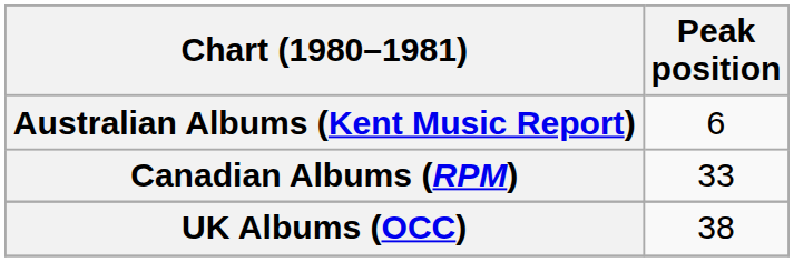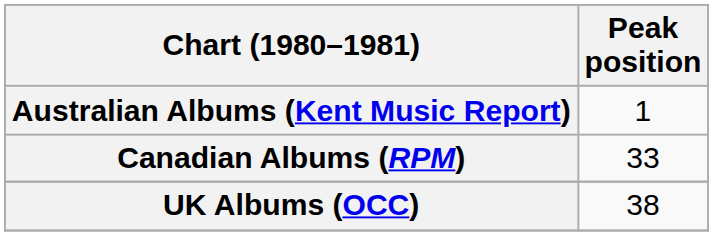Australian Albums (Kent Music Report) | Peak position: 6 -> 1
